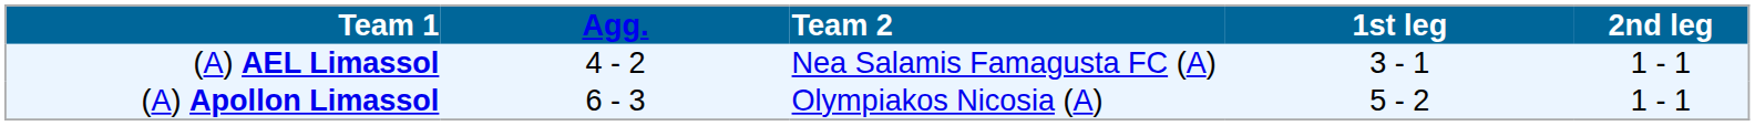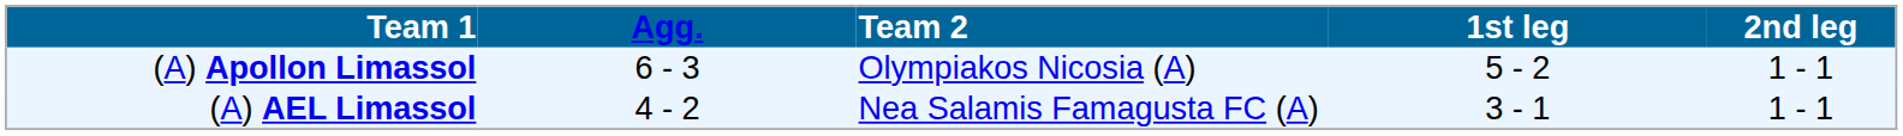rows swapped: (A) AEL Limassol <-> (A) Apollon Limassol
